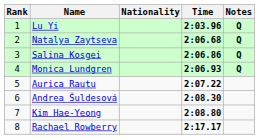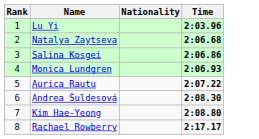- column: Notes | Q | Q | Q | Q
